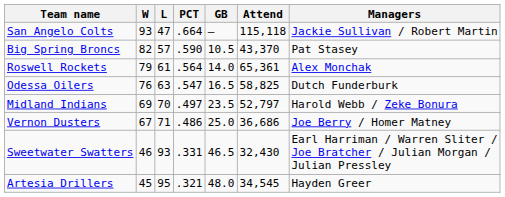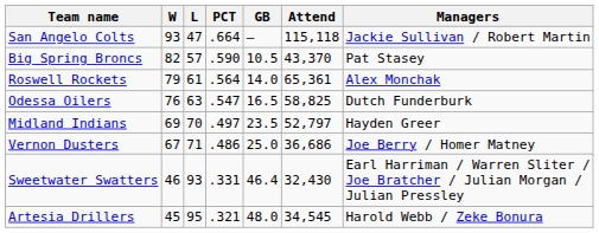Midland Indians | Managers: Harold Webb / Zeke Bonura -> Hayden Greer
Sweetwater Swatters | GB: 46.5 -> 46.4
Artesia Drillers | Managers: Hayden Greer -> Harold Webb / Zeke Bonura
